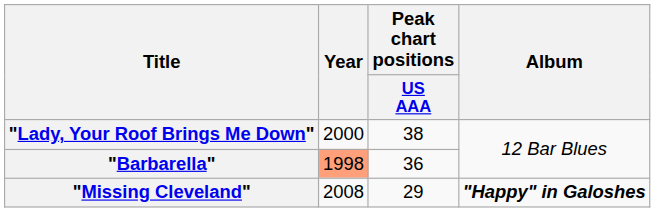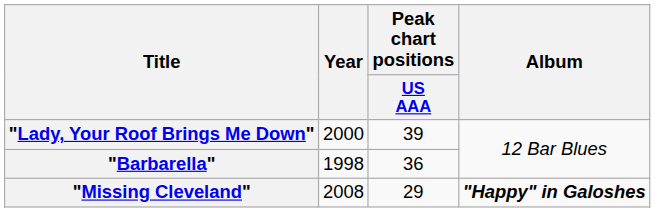"Lady, Your Roof Brings Me Down" | Peak chart positions / US AAA: 38 -> 39
"Barbarella" | Year: lightsalmon background -> no background
